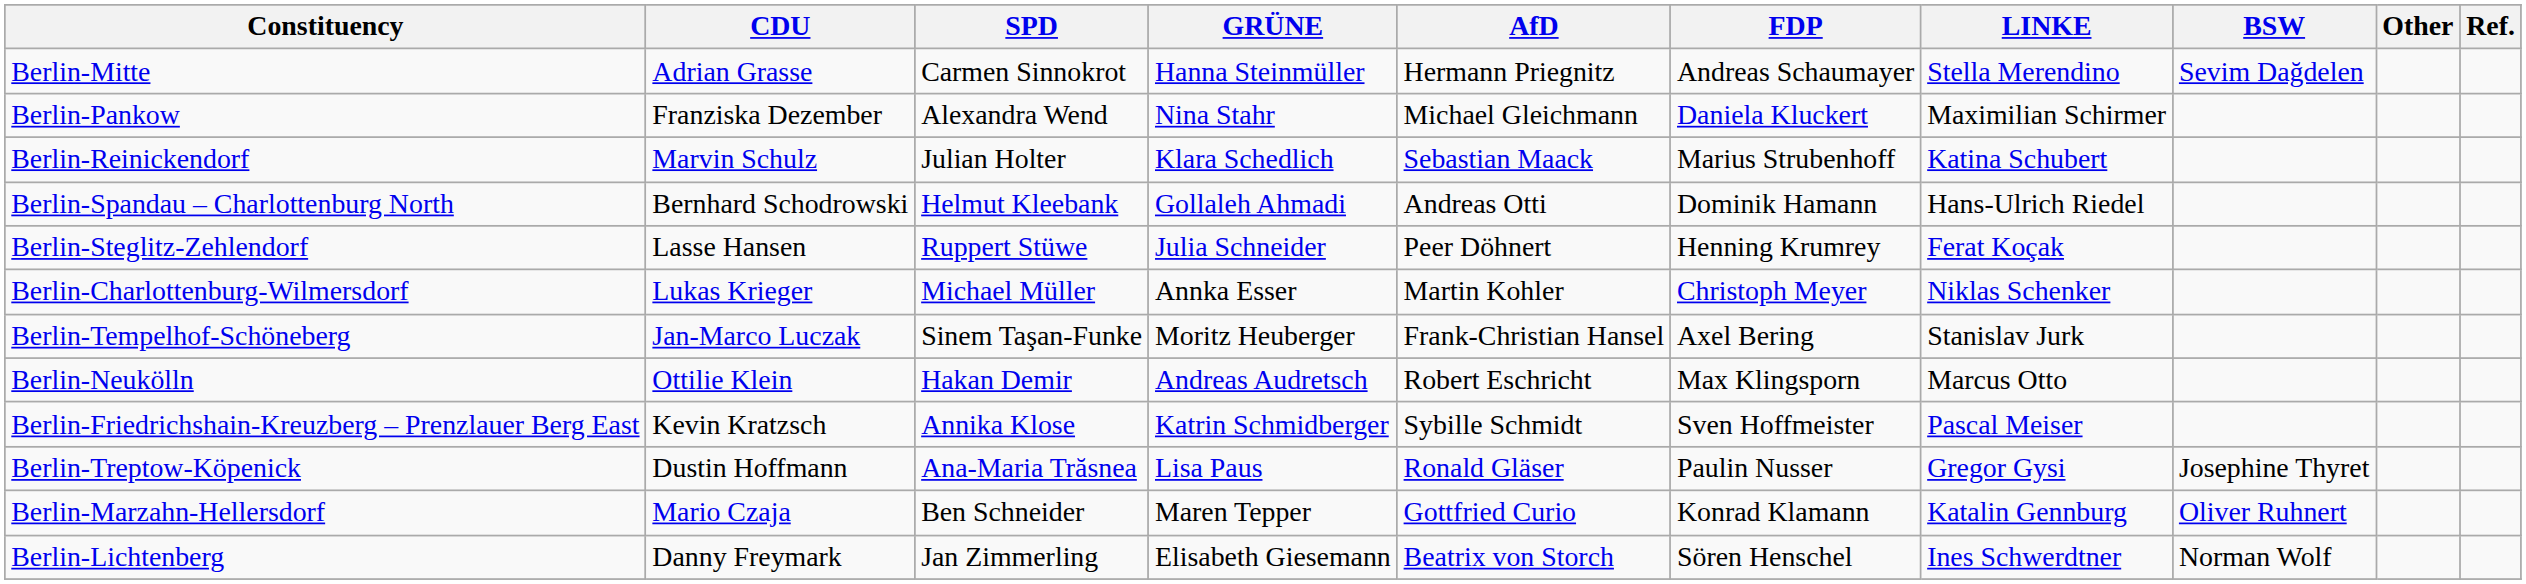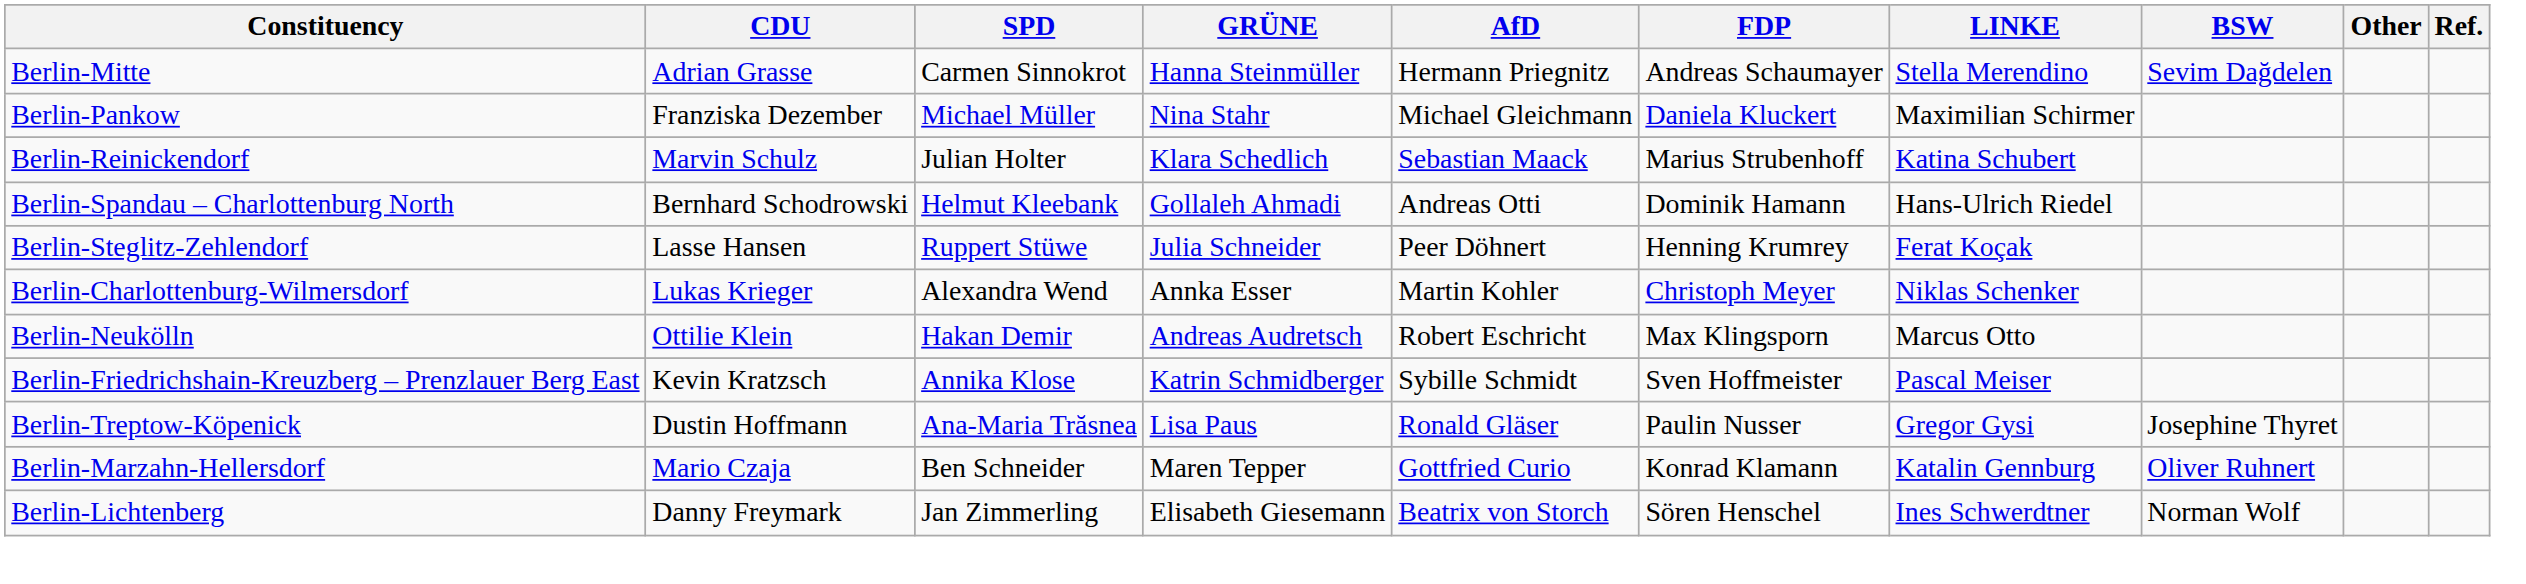Berlin-Pankow | SPD: Alexandra Wend -> Michael Müller
Berlin-Charlottenburg-Wilmersdorf | SPD: Michael Müller -> Alexandra Wend
- row: Berlin-Tempelhof-Schöneberg | Jan-Marco Luczak | Sinem Taşan-Funke | Moritz Heuberger | Frank-Christian Hansel | Axel Bering | Stanislav Jurk
